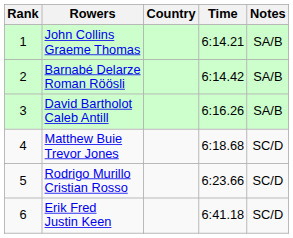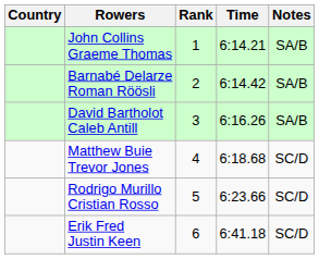columns swapped: Rank <-> Country
